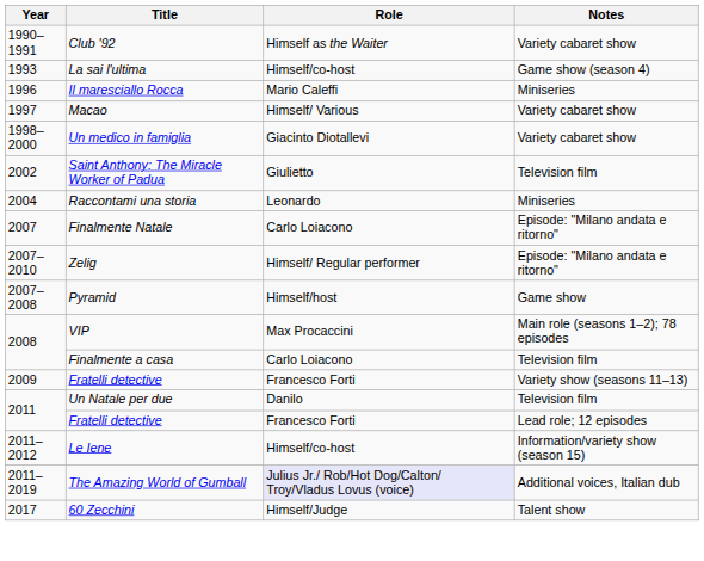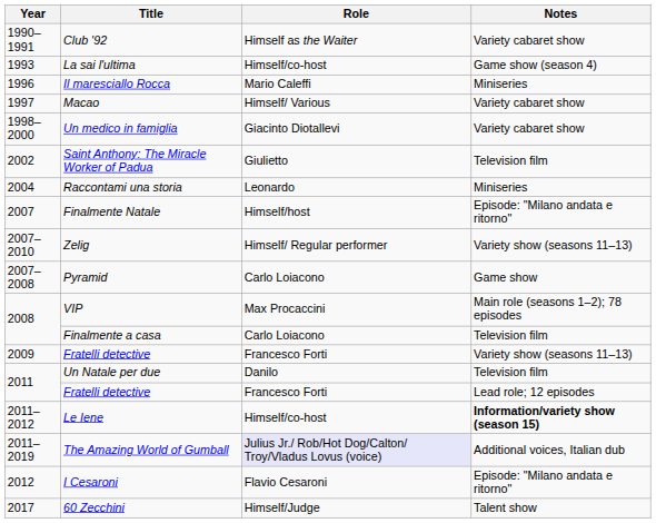Finalmente Natale | Role: Carlo Loiacono -> Himself/host
Zelig | Notes: Episode: "Milano andata e ritorno" -> Variety show (seasons 11–13)
Pyramid | Role: Himself/host -> Carlo Loiacono
Le Iene | Notes: normal -> bold
+ row: 2012 | I Cesaroni | Flavio Cesaroni | Episode: "Milano andata e ritorno"
